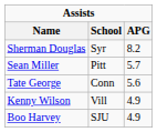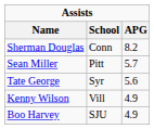Sherman Douglas | School: Syr -> Conn
Tate George | School: Conn -> Syr
